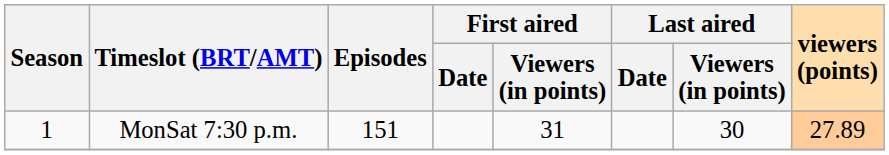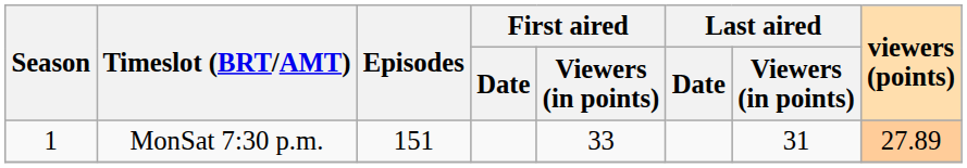MonSat 7:30 p.m. | First aired / Viewers (in points): 31 -> 33
MonSat 7:30 p.m. | Last aired / Viewers (in points): 30 -> 31
